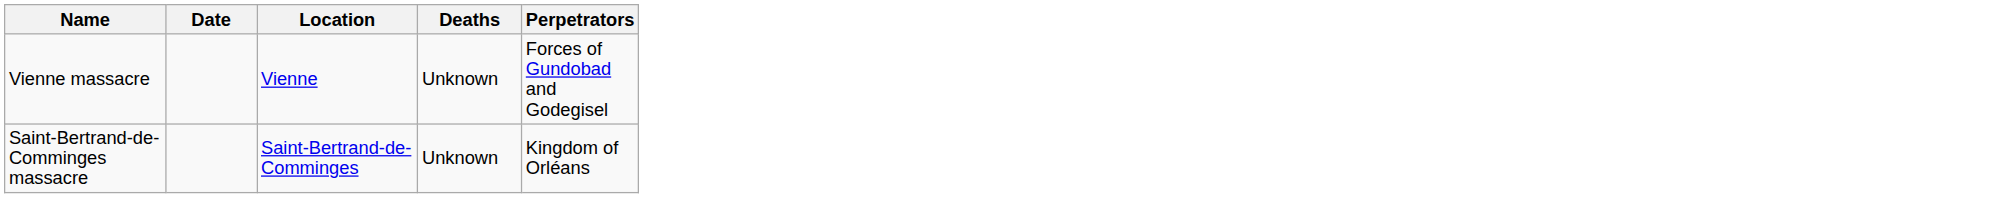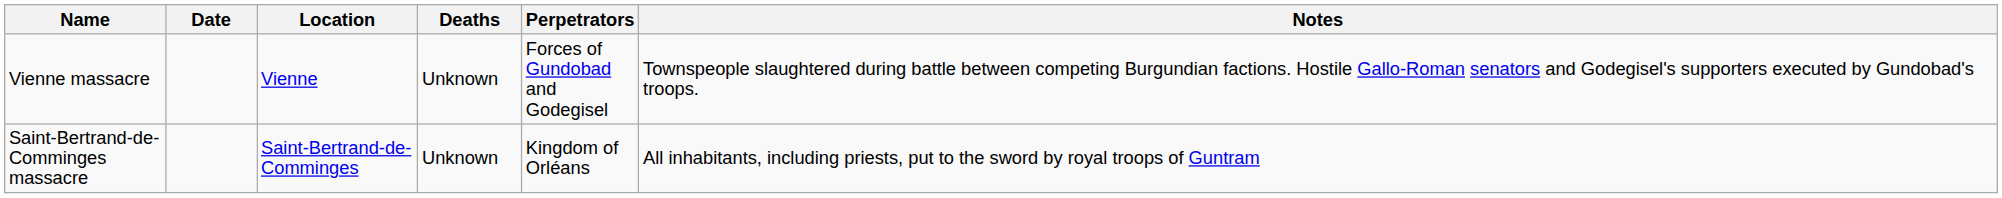+ column: Notes | Townspeople slaughtered during battle between competing Burgundian factions. Hostile Gallo-Roman senators and Godegisel's supporters executed by Gundobad's troops. | All inhabitants, including priests, put to the sword by royal troops of Guntram
